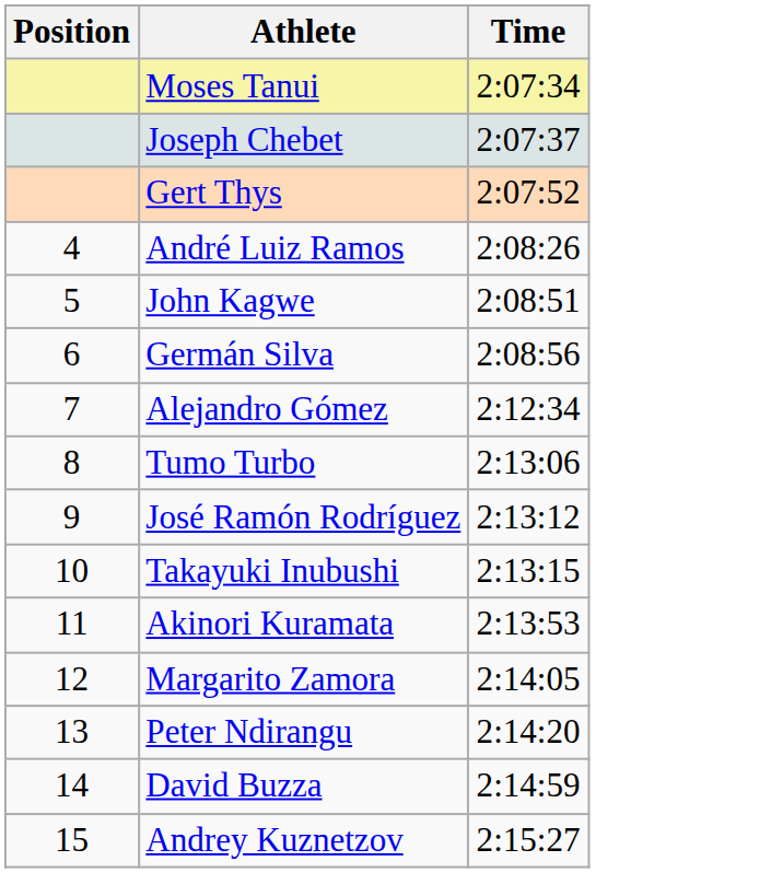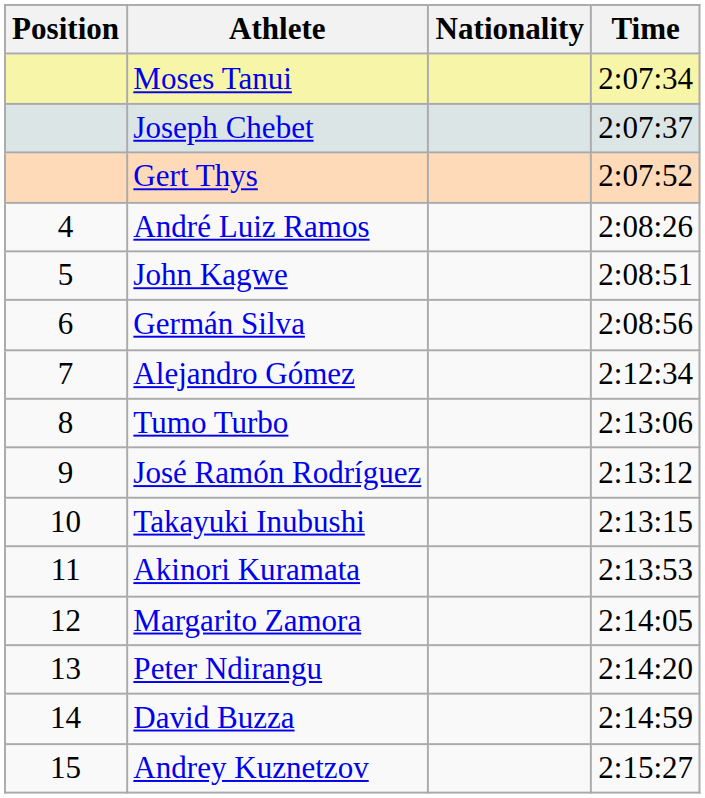+ column: Nationality
